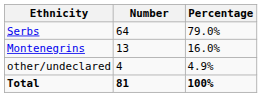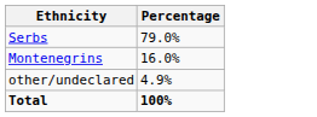- column: Number | 64 | 13 | 4 | 81
